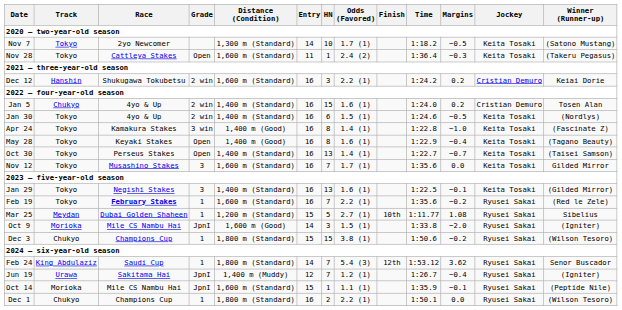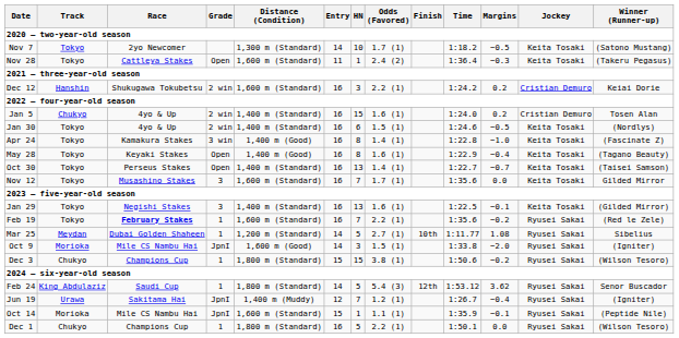Mar 25 | Entry: 15 -> 14
Feb 24 | HN: 7 -> 5
Dec 1 | HN: 2 -> 5
